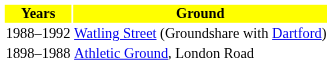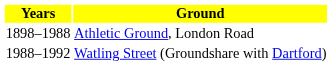rows swapped: Athletic Ground, London Road <-> Watling Street (Groundshare with Dartford)
